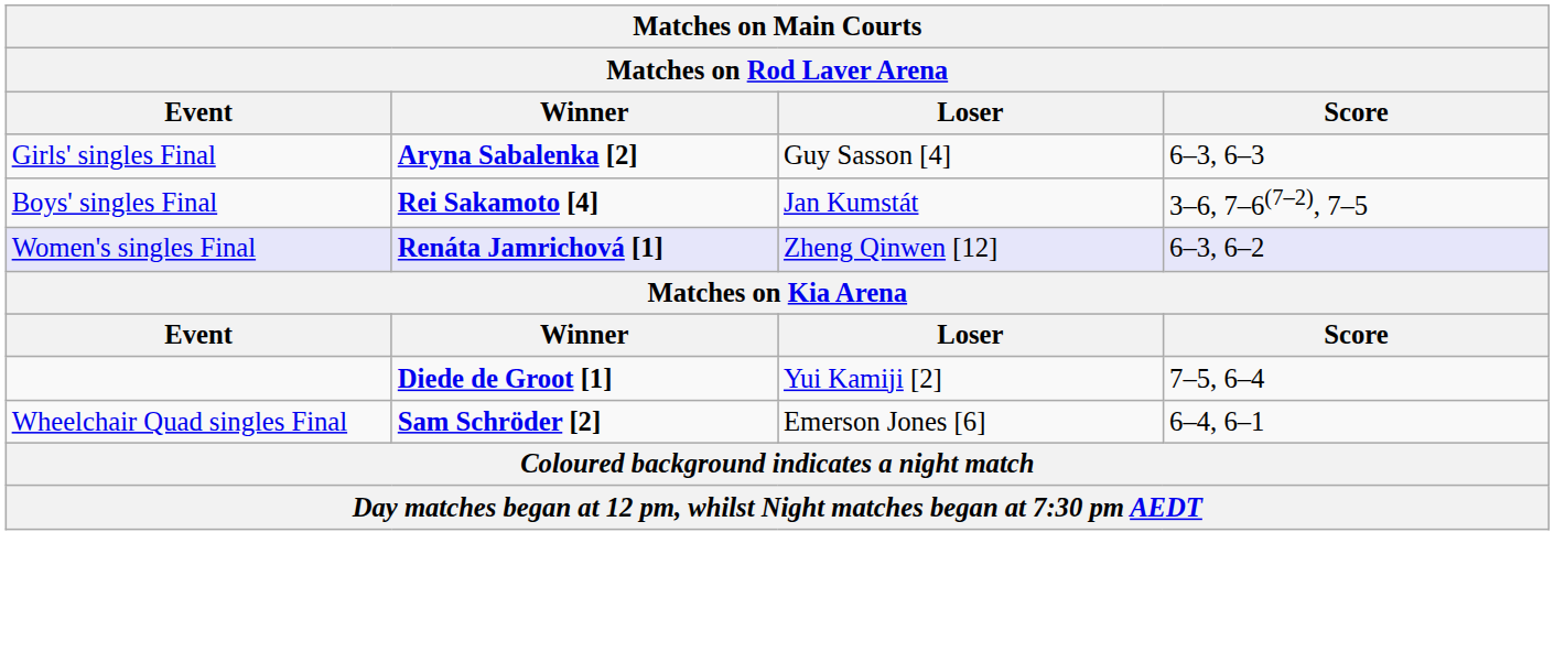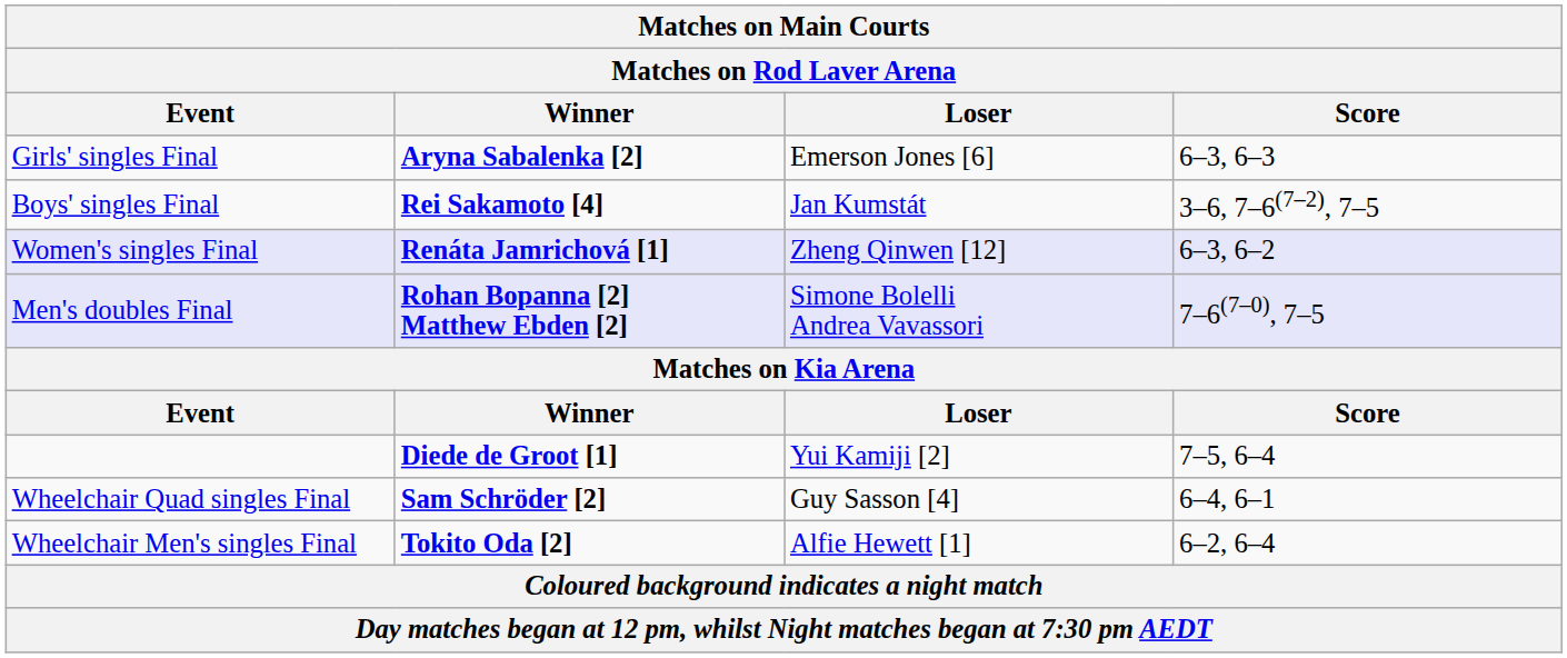Girls' singles Final | Loser: Guy Sasson [4] -> Emerson Jones [6]
+ row: Men's doubles Final | Rohan Bopanna [2] Matthew Ebden [2] | Simone Bolelli Andrea Vavassori | 7–6(7–0), 7–5
Wheelchair Quad singles Final | Loser: Emerson Jones [6] -> Guy Sasson [4]
+ row: Wheelchair Men's singles Final | Tokito Oda [2] | Alfie Hewett [1] | 6–2, 6–4
